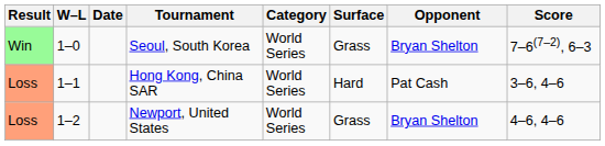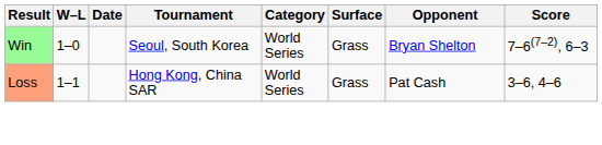Hong Kong, China SAR | Surface: Hard -> Grass
- row: Loss | 1–2 | Newport, United States | World Series | Grass | Bryan Shelton | 4–6, 4–6
